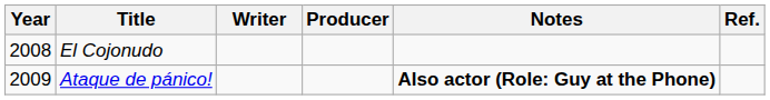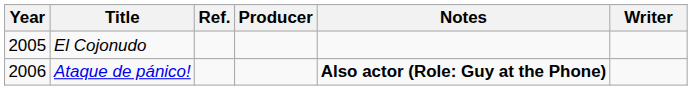columns swapped: Writer <-> Ref.
El Cojonudo | Year: 2008 -> 2005
Ataque de pánico! | Year: 2009 -> 2006
